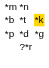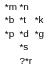*t | column 3: gold background -> no background
+ row: *s
